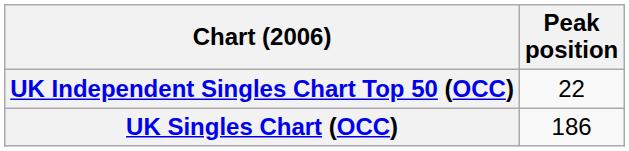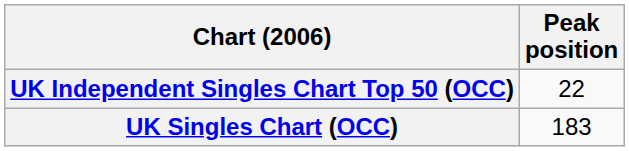UK Singles Chart (OCC) | Peak position: 186 -> 183
